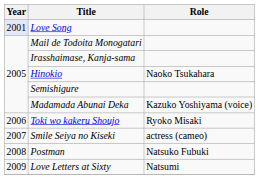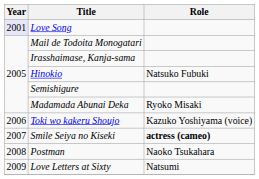Hinokio | Role: Naoko Tsukahara -> Natsuko Fubuki
Madamada Abunai Deka | Role: Kazuko Yoshiyama (voice) -> Ryoko Misaki
Toki wo kakeru Shoujo | Role: Ryoko Misaki -> Kazuko Yoshiyama (voice)
Smile Seiya no Kiseki | Role: normal -> bold
Postman | Role: Natsuko Fubuki -> Naoko Tsukahara
